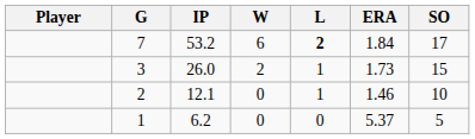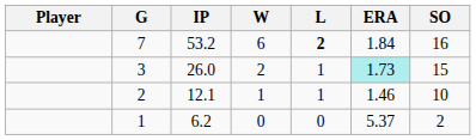53.2 | SO: 17 -> 16
26.0 | ERA: no background -> paleturquoise background
12.1 | W: 0 -> 1
6.2 | SO: 5 -> 2
